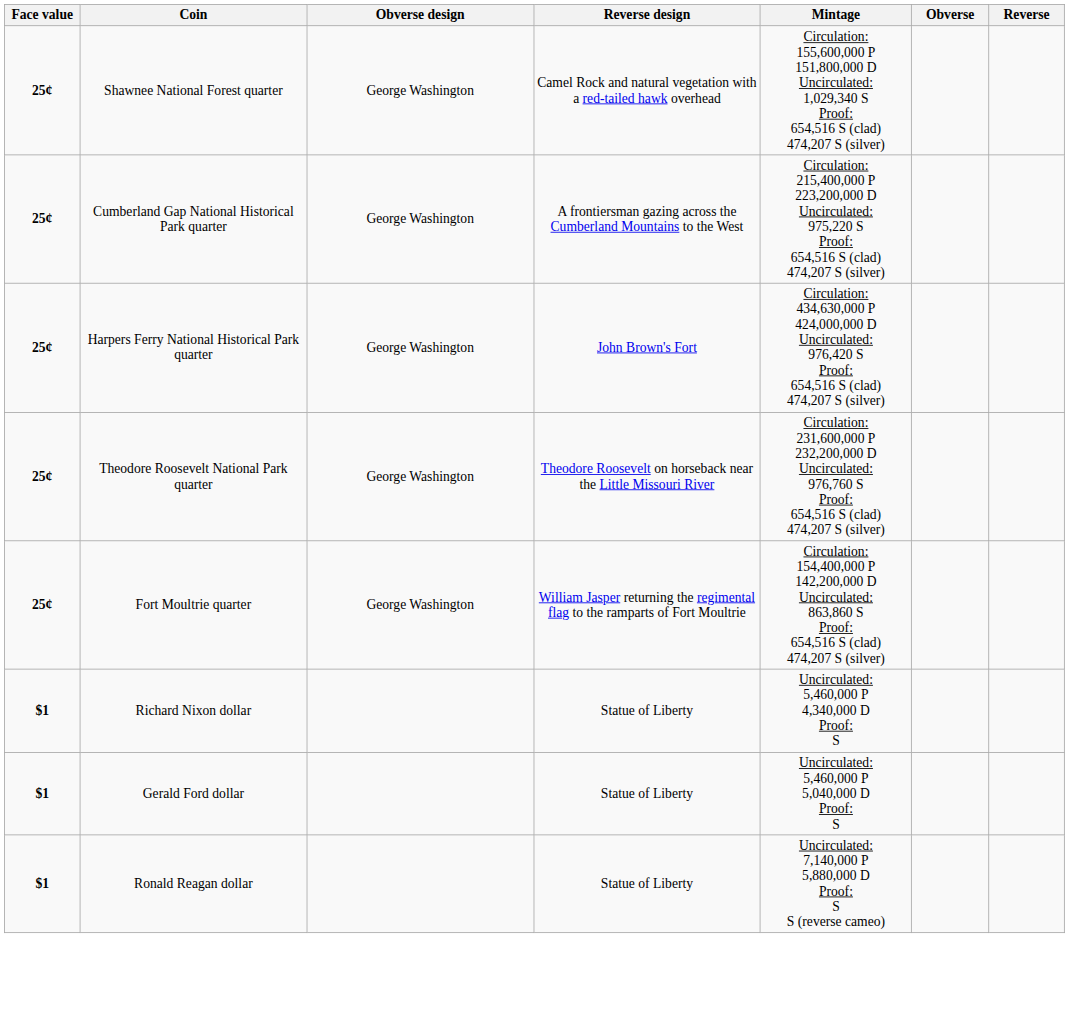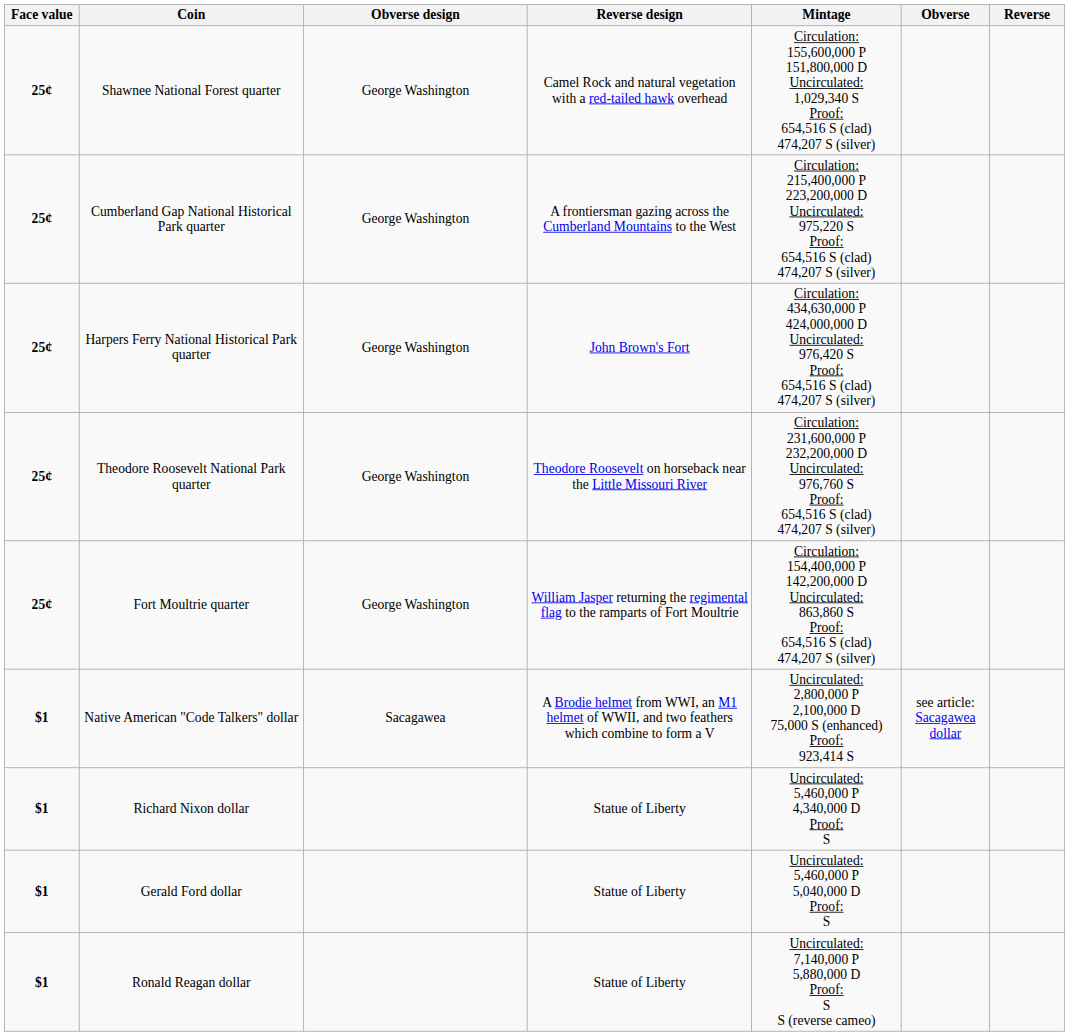+ row: $1 | Native American "Code Talkers" dollar | Sacagawea | A Brodie helmet from WWI, an M1 helmet of WWII, and two feathers which combine to form a V | Uncirculated: 2,800,000 P 2,100,000 D 75,000 S (enhanced) Proof: 923,414 S | see article: Sacagawea dollar
